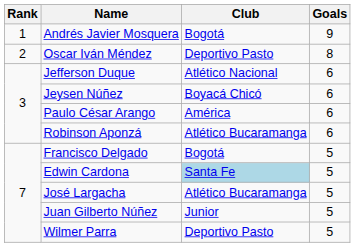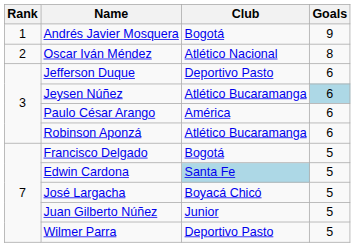Oscar Iván Méndez | Club: Deportivo Pasto -> Atlético Nacional
Jefferson Duque | Club: Atlético Nacional -> Deportivo Pasto
Jeysen Núñez | Club: Boyacá Chicó -> Atlético Bucaramanga
Jeysen Núñez | Goals: no background -> lightblue background
José Largacha | Club: Atlético Bucaramanga -> Boyacá Chicó
